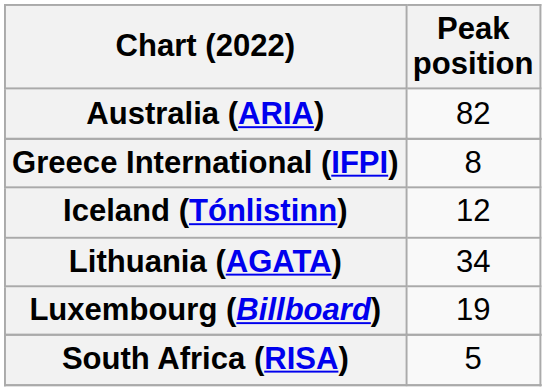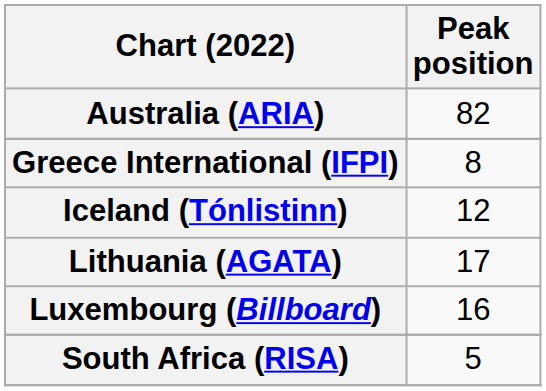Lithuania (AGATA) | Peak position: 34 -> 17
Luxembourg (Billboard) | Peak position: 19 -> 16
